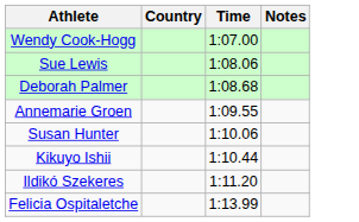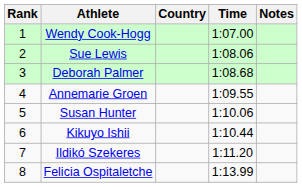+ column: Rank | 1 | 2 | 3 | 4 | 5 | 6 | 7 | 8
